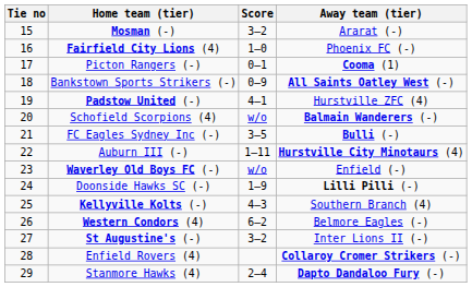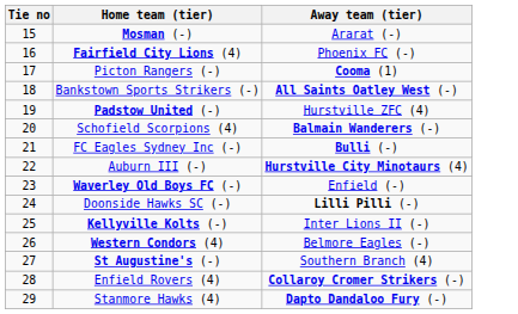- column: Score | 3–2 | 1–0 | 0–1 | 0–9 | 4–1 | w/o | 3–5 | 1–11 | w/o | 1–9 | 4–3 | 6–2 | 3–2 | 2–4
Kellyville Kolts (-) | Away team (tier): Southern Branch (4) -> Inter Lions II (-)
St Augustine's (-) | Away team (tier): Inter Lions II (-) -> Southern Branch (4)
